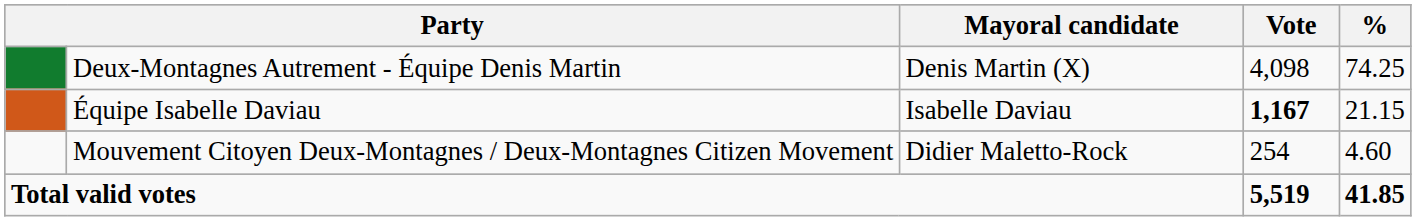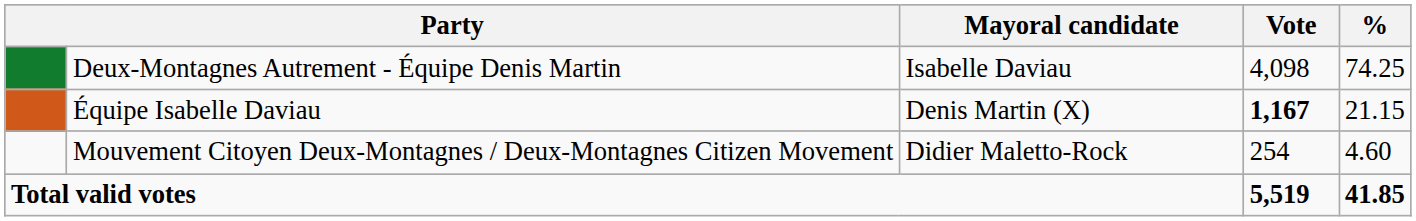Deux-Montagnes Autrement - Équipe Denis Martin | Mayoral candidate: Denis Martin (X) -> Isabelle Daviau
Équipe Isabelle Daviau | Mayoral candidate: Isabelle Daviau -> Denis Martin (X)
